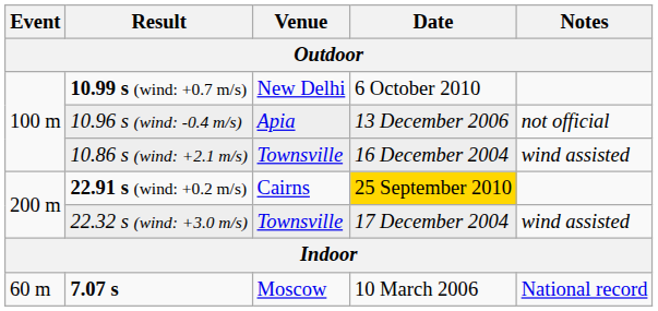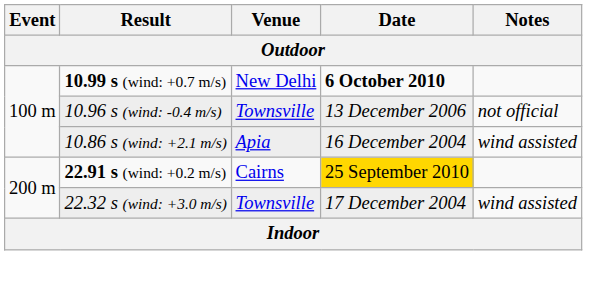10.99 s (wind: +0.7 m/s) | Date: normal -> bold
10.96 s (wind: -0.4 m/s) | Venue: Apia -> Townsville
10.86 s (wind: +2.1 m/s) | Venue: Townsville -> Apia
- row: 60 m | 7.07 s | Moscow | 10 March 2006 | National record
